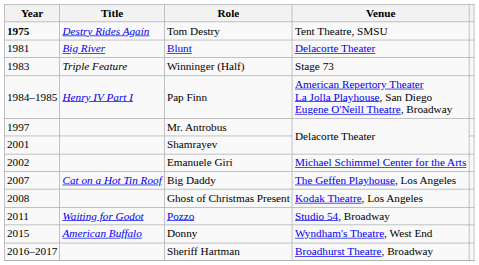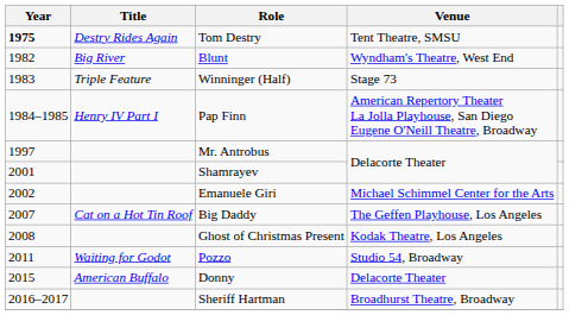Blunt | Year: 1981 -> 1982
Blunt | Venue: Delacorte Theater -> Wyndham's Theatre, West End
Donny | Venue: Wyndham's Theatre, West End -> Delacorte Theater
